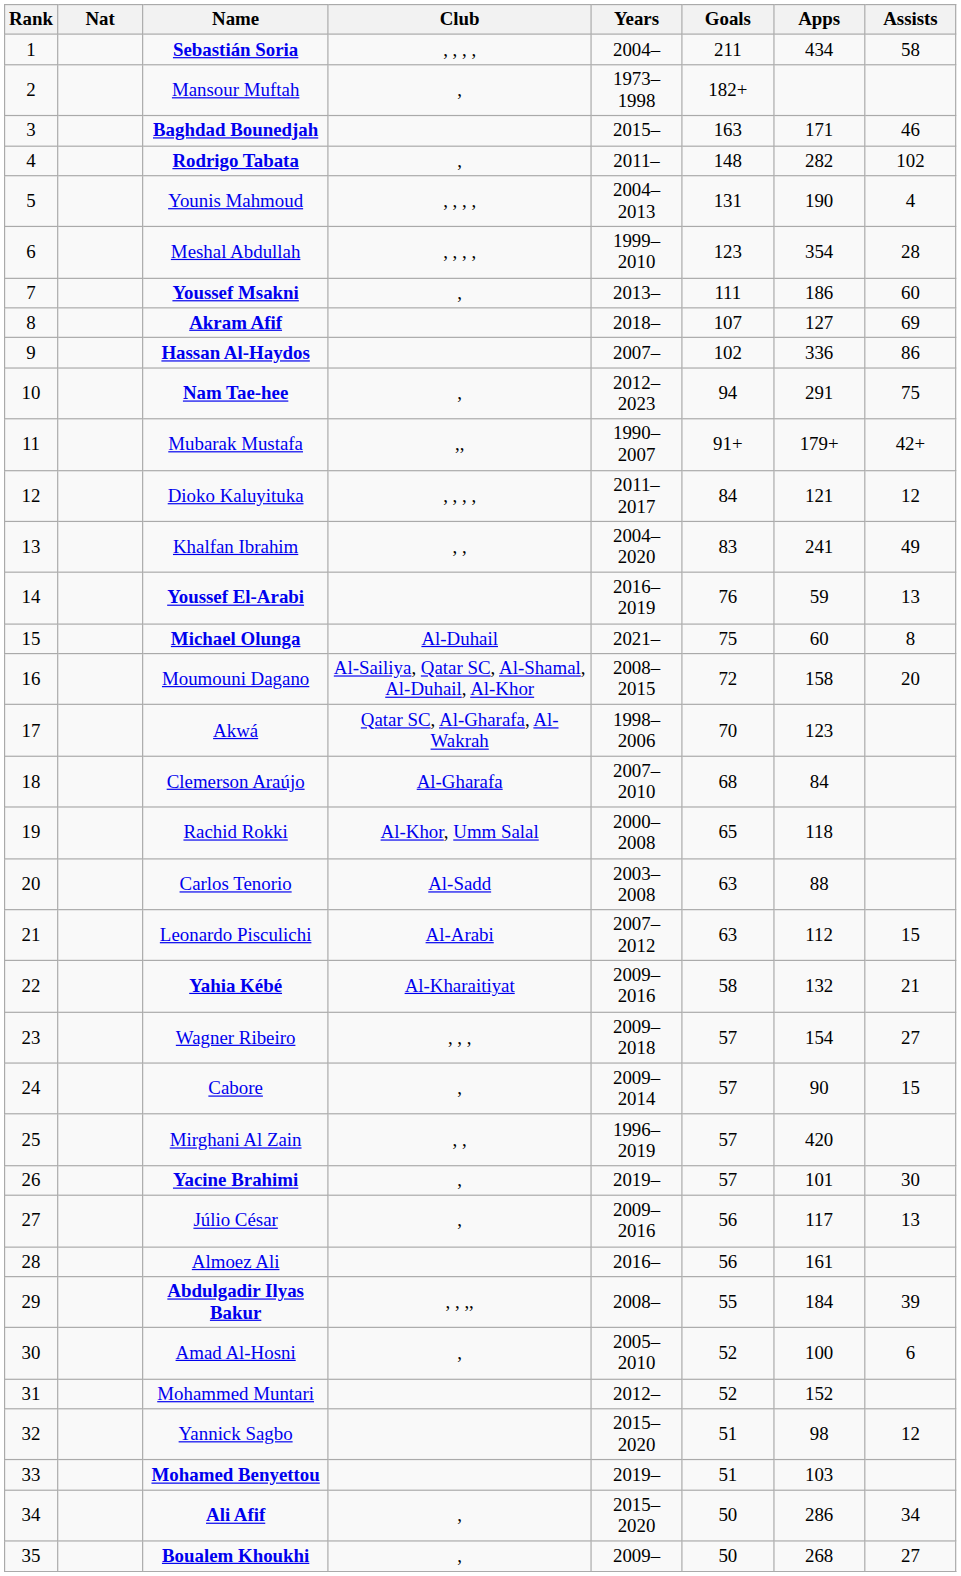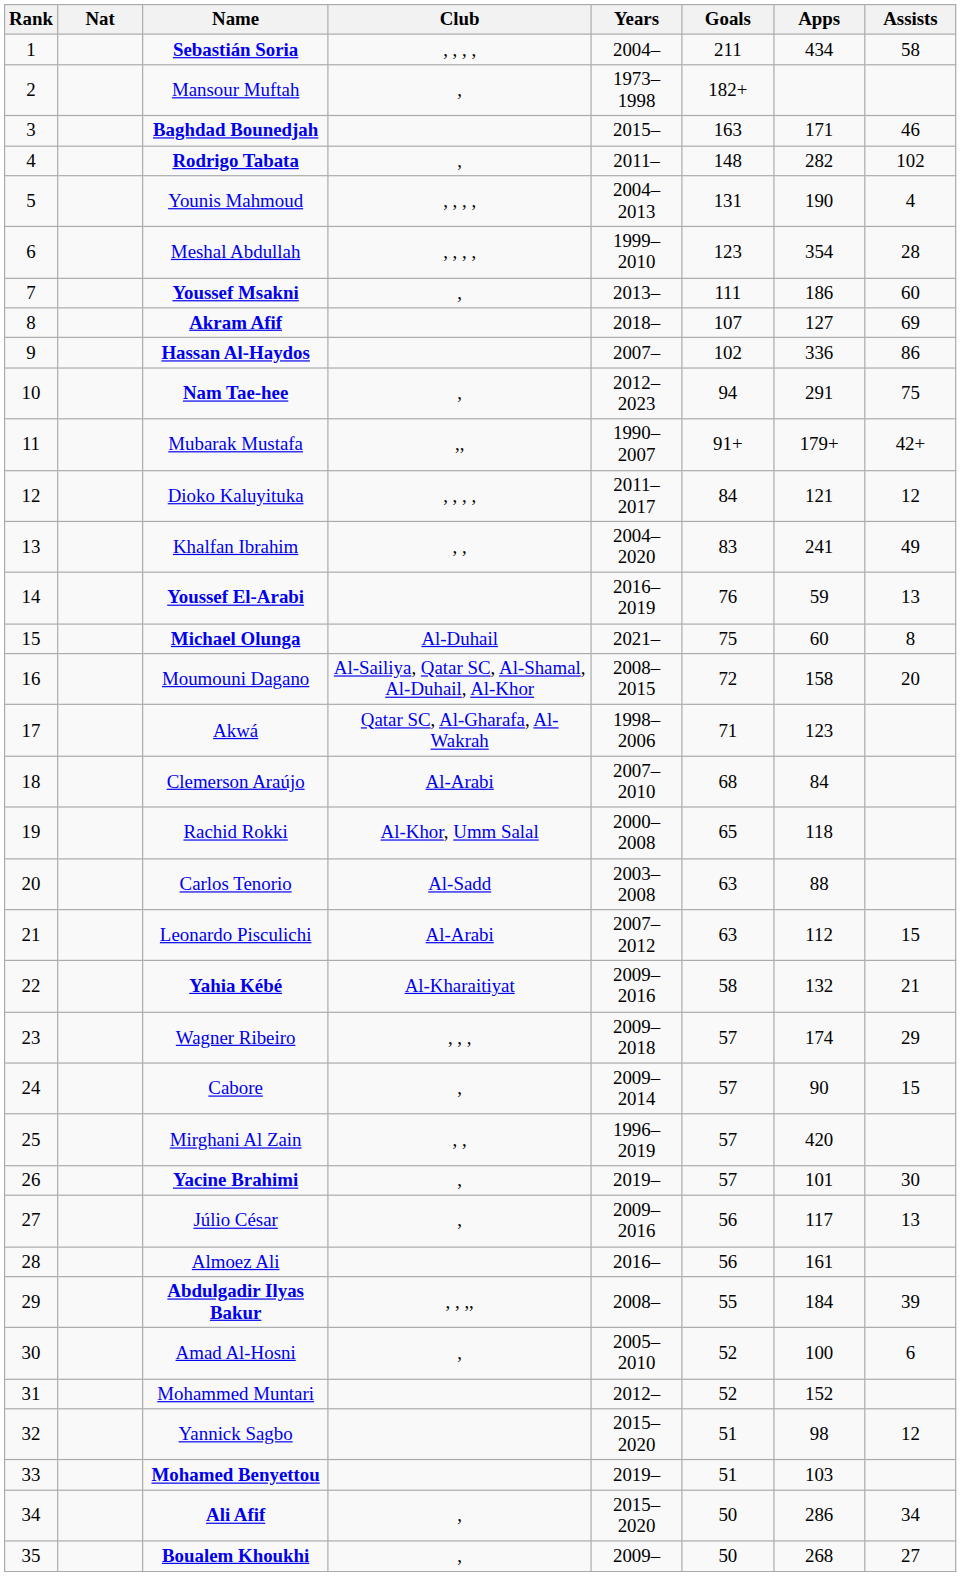Akwá | Goals: 70 -> 71
Clemerson Araújo | Club: Al-Gharafa -> Al-Arabi
Wagner Ribeiro | Apps: 154 -> 174
Wagner Ribeiro | Assists: 27 -> 29
